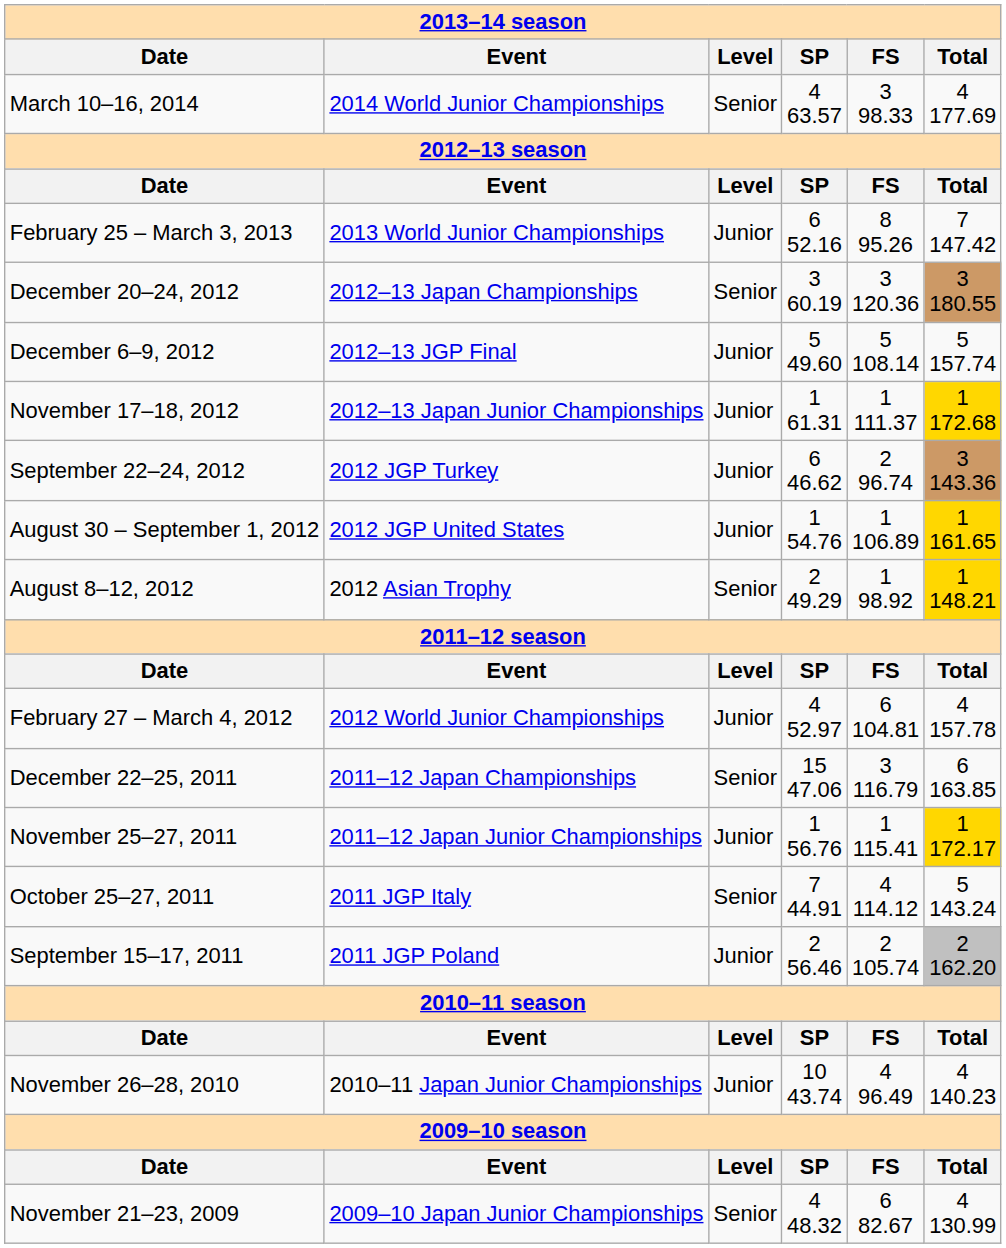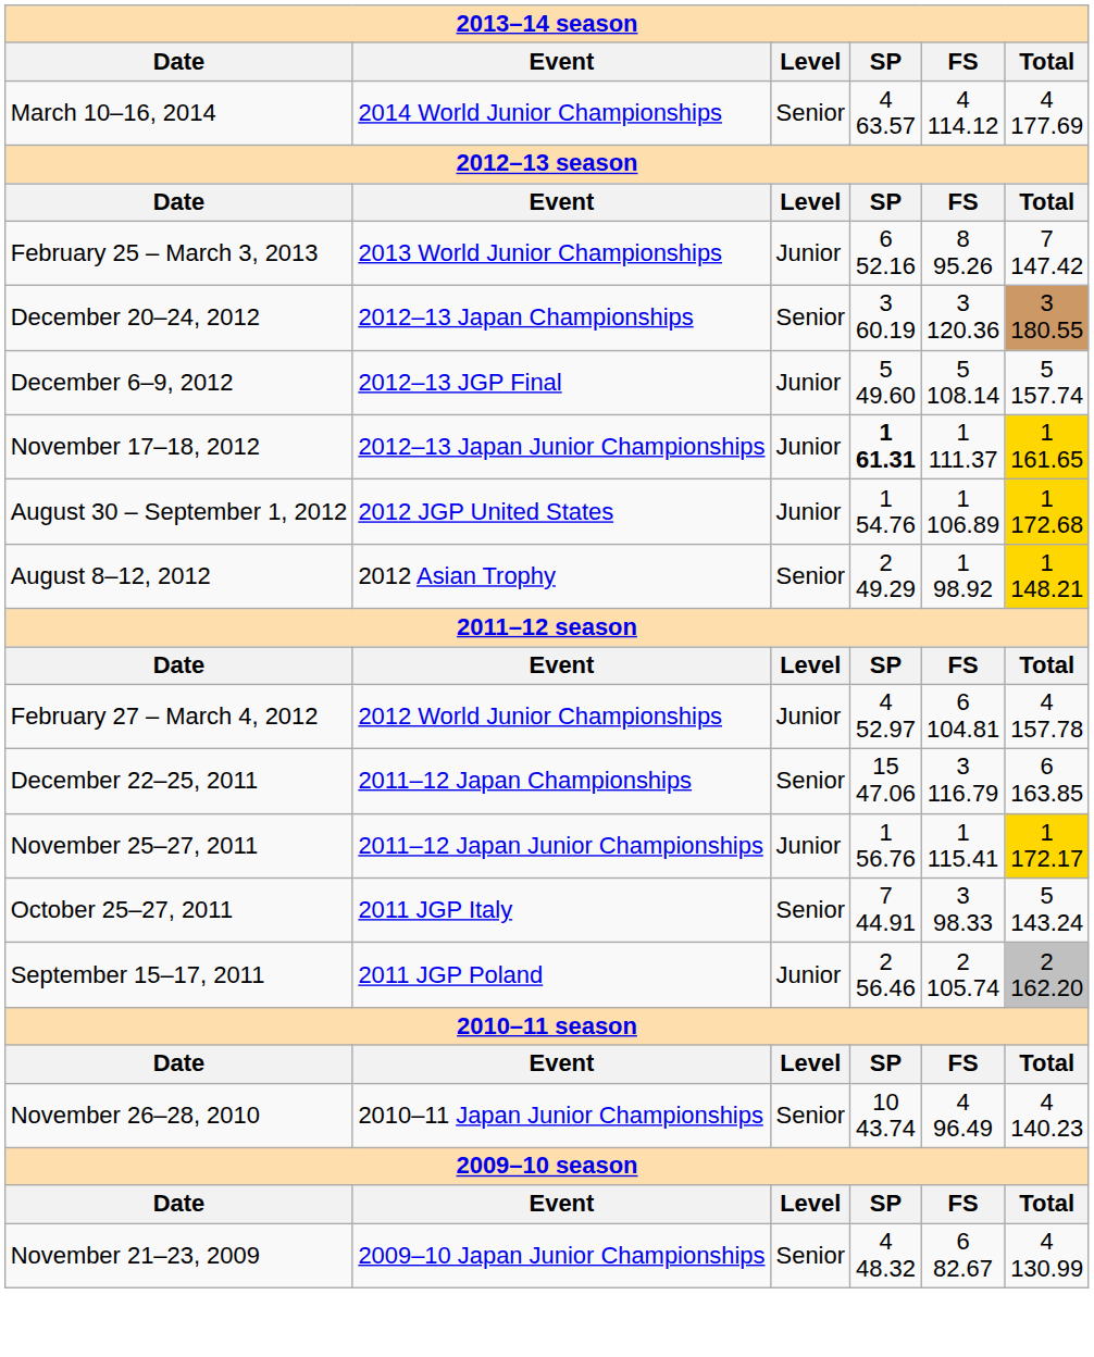March 10–16, 2014 | FS: 3 98.33 -> 4 114.12
November 17–18, 2012 | SP: normal -> bold
November 17–18, 2012 | Total: 1 172.68 -> 1 161.65
- row: September 22–24, 2012 | 2012 JGP Turkey | Junior | 6 46.62 | 2 96.74 | 3 143.36
August 30 – September 1, 2012 | Total: 1 161.65 -> 1 172.68
October 25–27, 2011 | FS: 4 114.12 -> 3 98.33
November 26–28, 2010 | Level: Junior -> Senior
